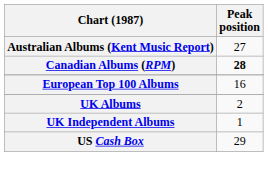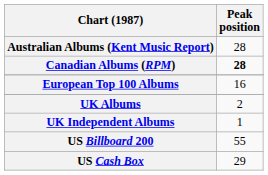Australian Albums (Kent Music Report) | Peak position: 27 -> 28
+ row: US Billboard 200 | 55
